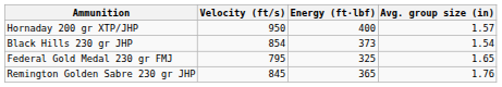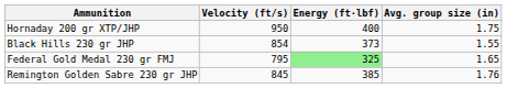Hornaday 200 gr XTP/JHP | Avg. group size (in): 1.57 -> 1.75
Black Hills 230 gr JHP | Avg. group size (in): 1.54 -> 1.55
Federal Gold Medal 230 gr FMJ | Energy (ft·lbf): no background -> lightgreen background
Remington Golden Sabre 230 gr JHP | Energy (ft·lbf): 365 -> 385
